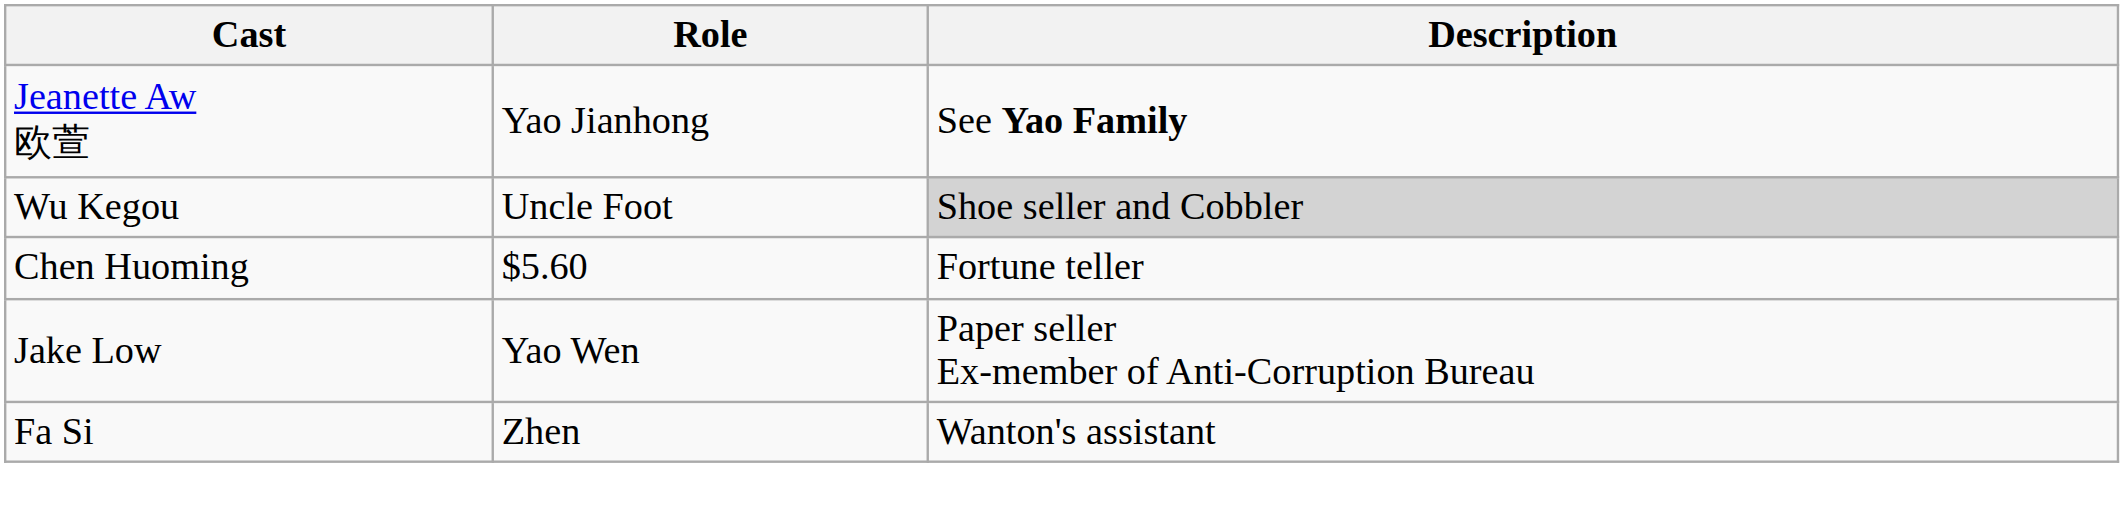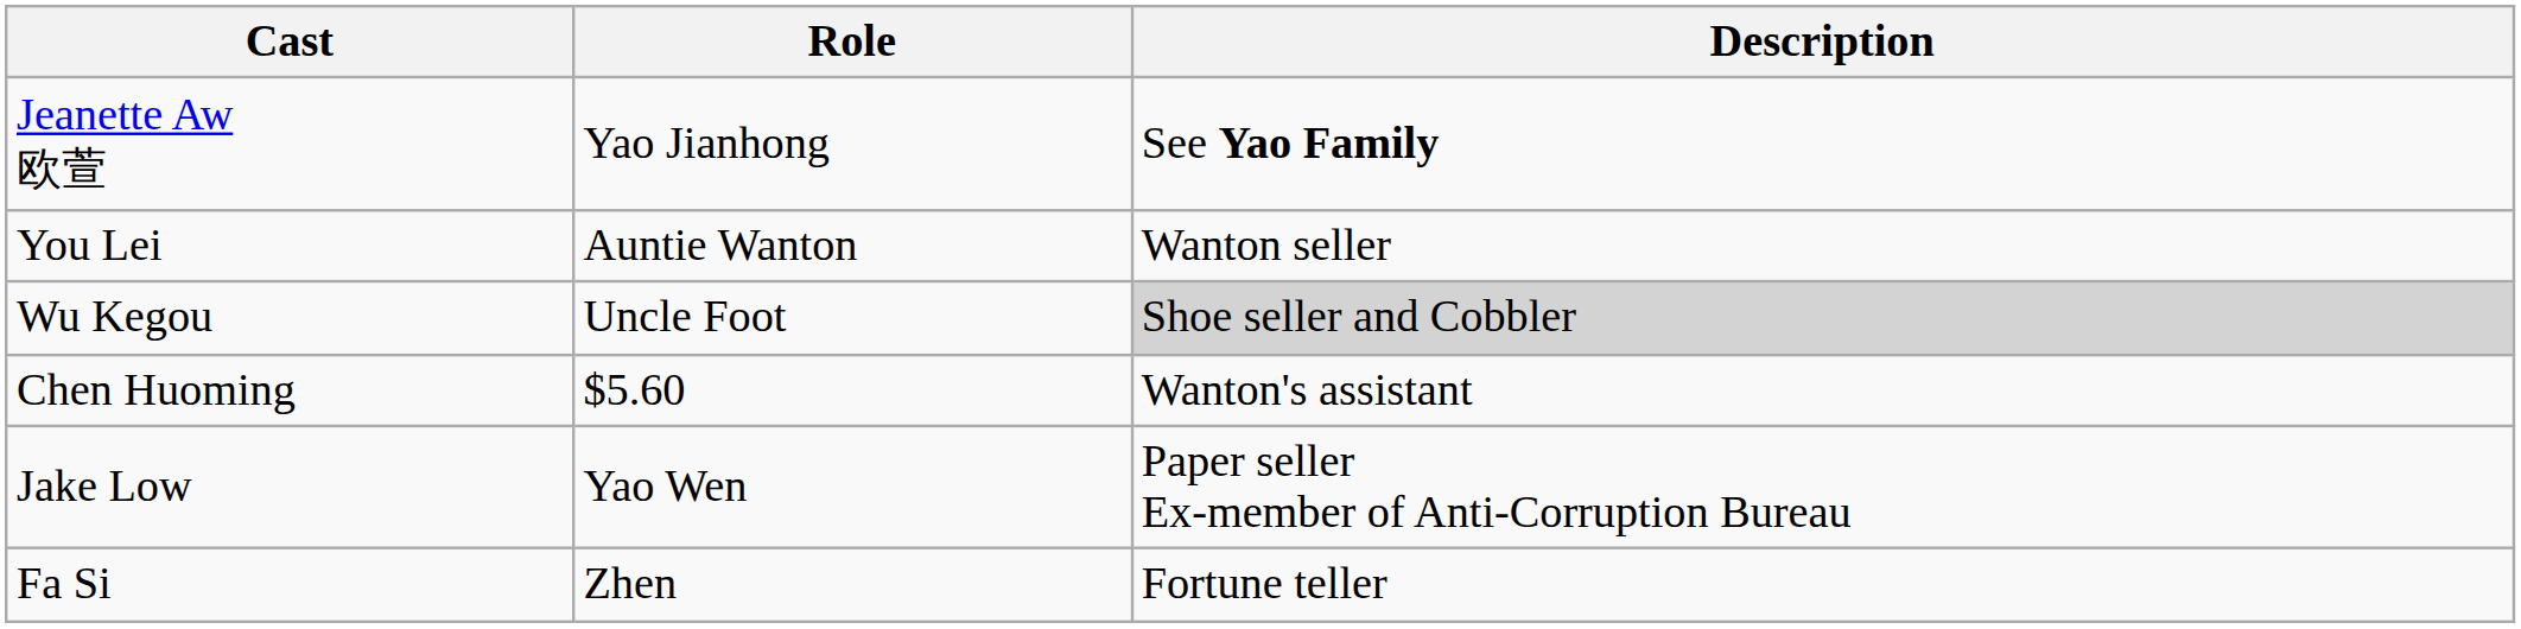+ row: You Lei | Auntie Wanton | Wanton seller
Chen Huoming | Description: Fortune teller -> Wanton's assistant
Fa Si | Description: Wanton's assistant -> Fortune teller
